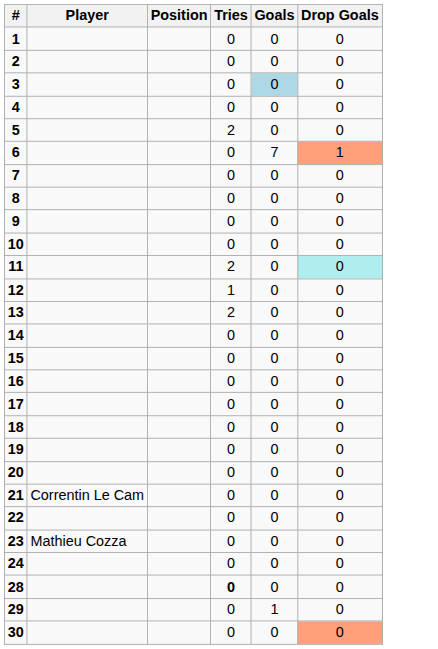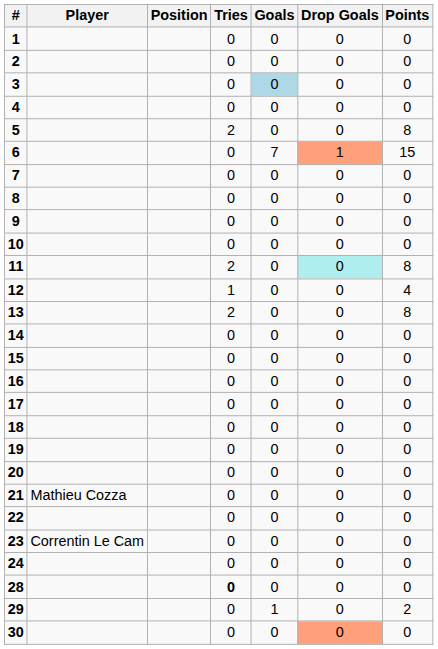+ column: Points | 0 | 0 | 0 | 0 | 8 | 15 | 0 | 0 | 0 | 0 | 8 | 4 | 8 | 0 | 0 | 0 | 0 | 0 | 0 | 0 | 0 | 0 | 0 | 0 | 0 | 2 | 0
21 | Player: Correntin Le Cam -> Mathieu Cozza
23 | Player: Mathieu Cozza -> Correntin Le Cam
